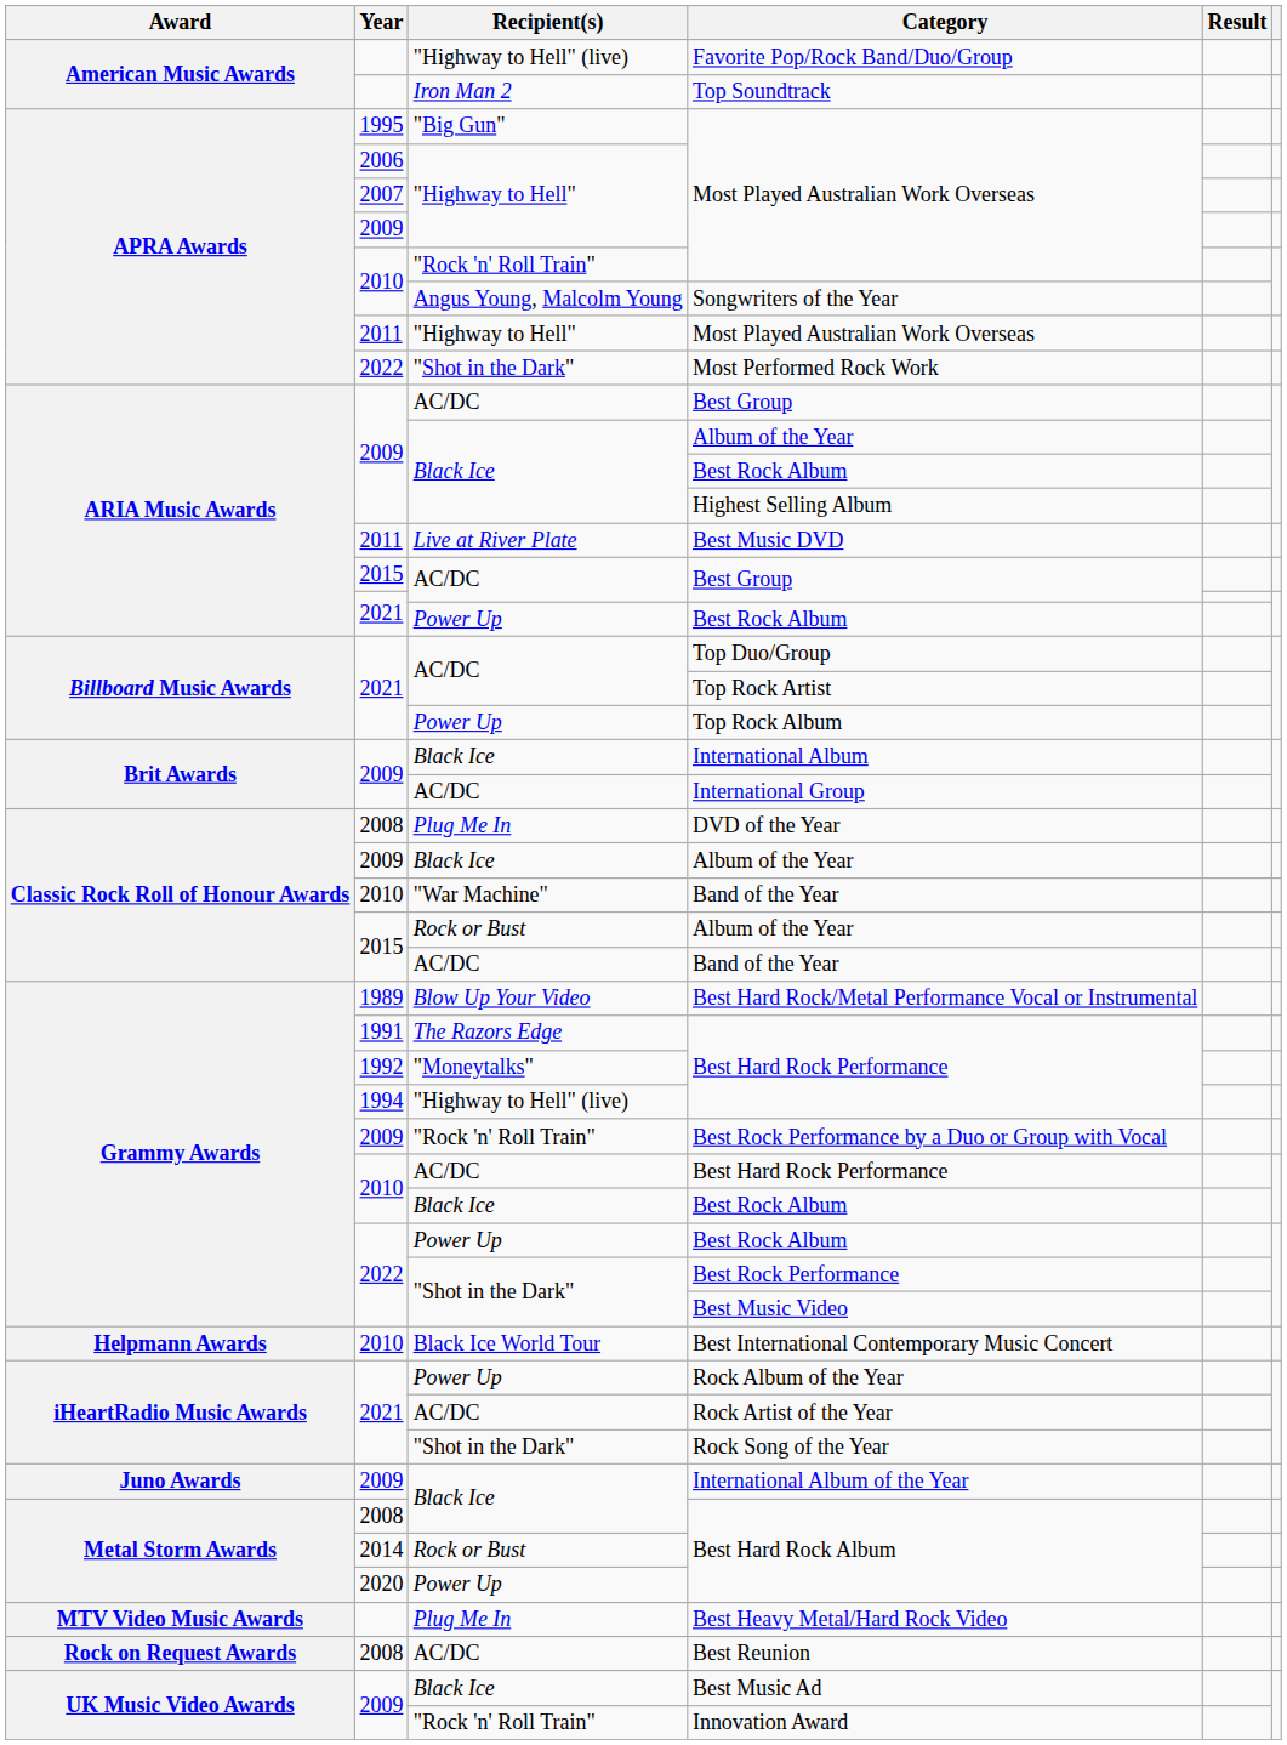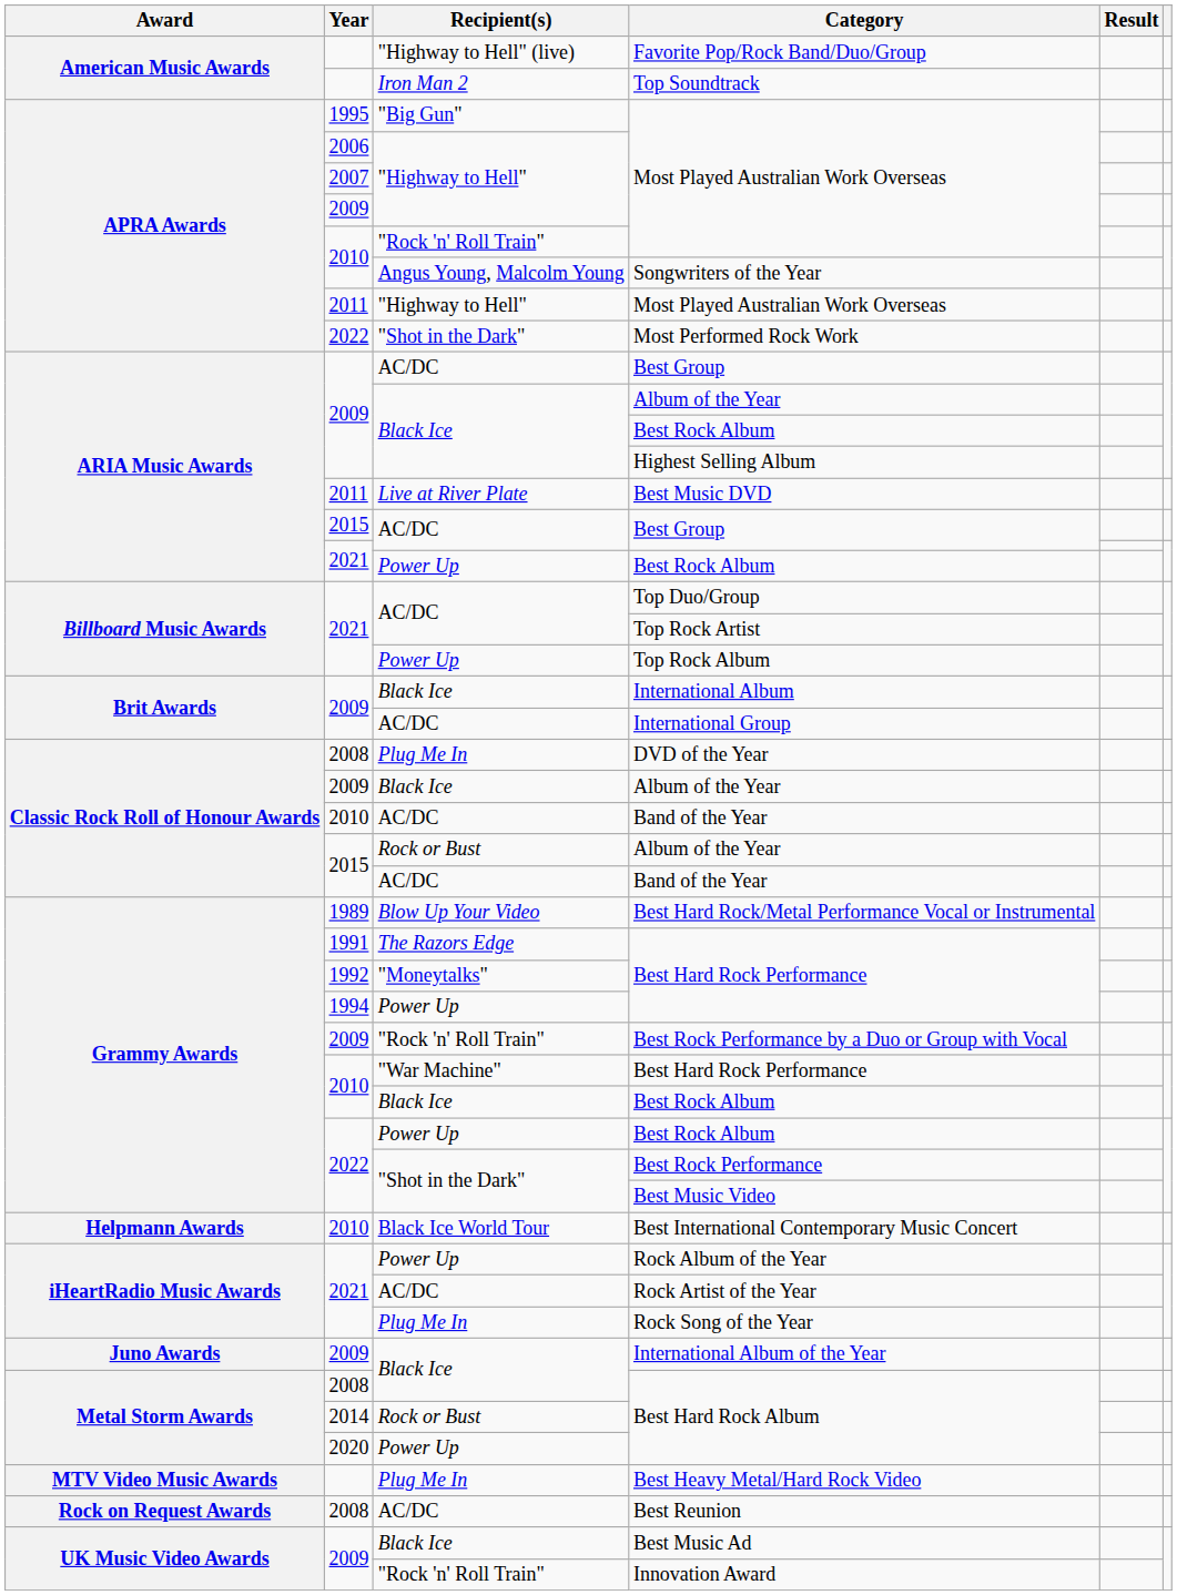2010 / Band of the Year | Recipient(s): "War Machine" -> AC/DC
1994 / Best Hard Rock Performance | Recipient(s): "Highway to Hell" (live) -> Power Up
2010 / Best Hard Rock Performance | Recipient(s): AC/DC -> "War Machine"
Rock Song of the Year | Recipient(s): "Shot in the Dark" -> Plug Me In
